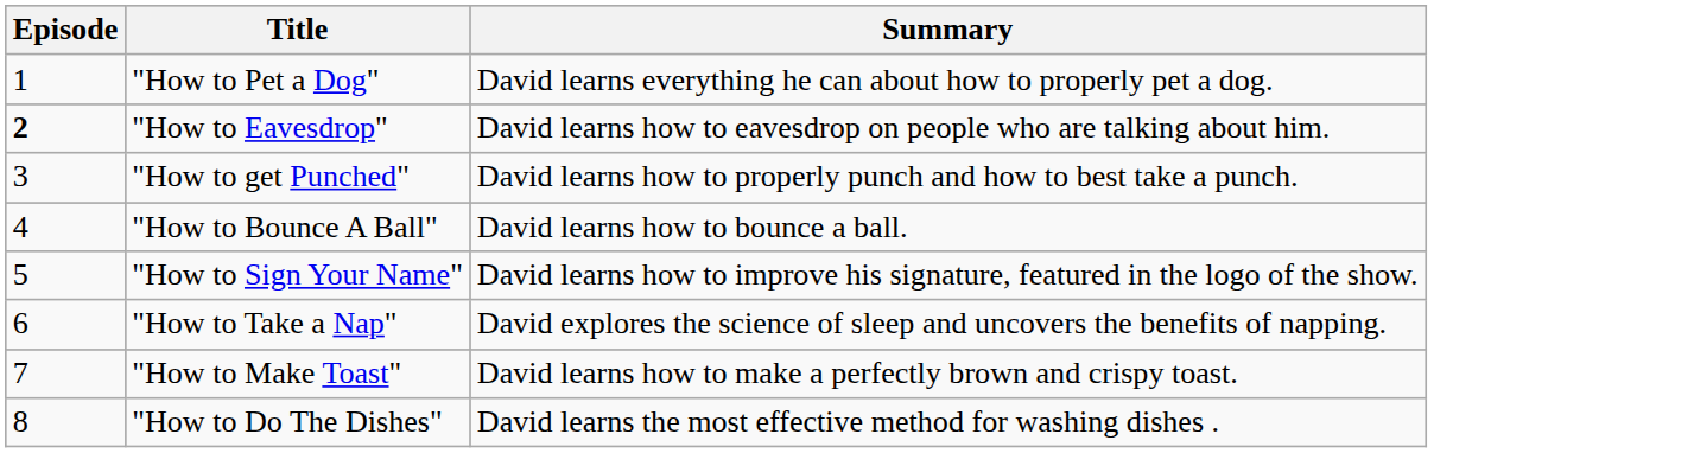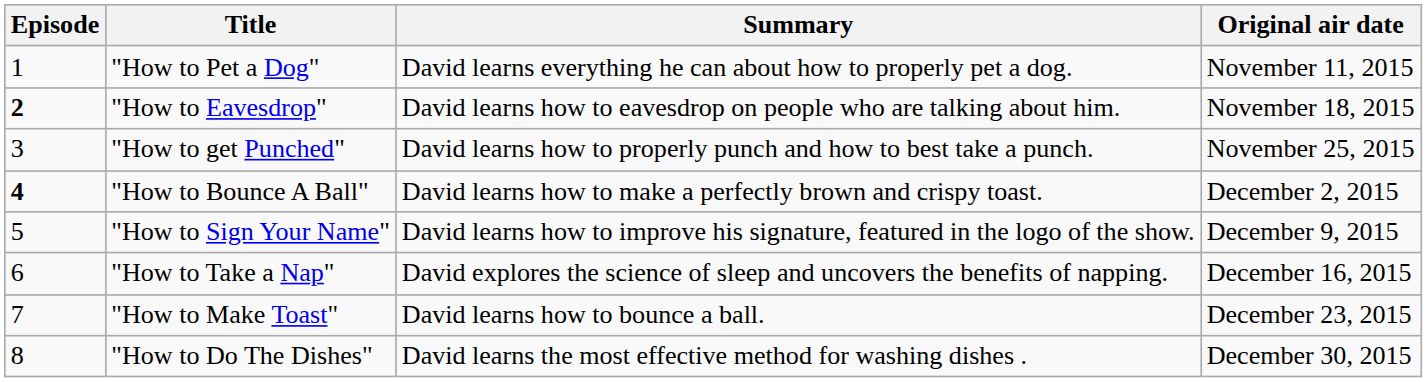+ column: Original air date | November 11, 2015 | November 18, 2015 | November 25, 2015 | December 2, 2015 | December 9, 2015 | December 16, 2015 | December 23, 2015 | December 30, 2015
"How to Bounce A Ball" | Episode: normal -> bold
"How to Bounce A Ball" | Summary: David learns how to bounce a ball. -> David learns how to make a perfectly brown and crispy toast.
"How to Make Toast" | Summary: David learns how to make a perfectly brown and crispy toast. -> David learns how to bounce a ball.
